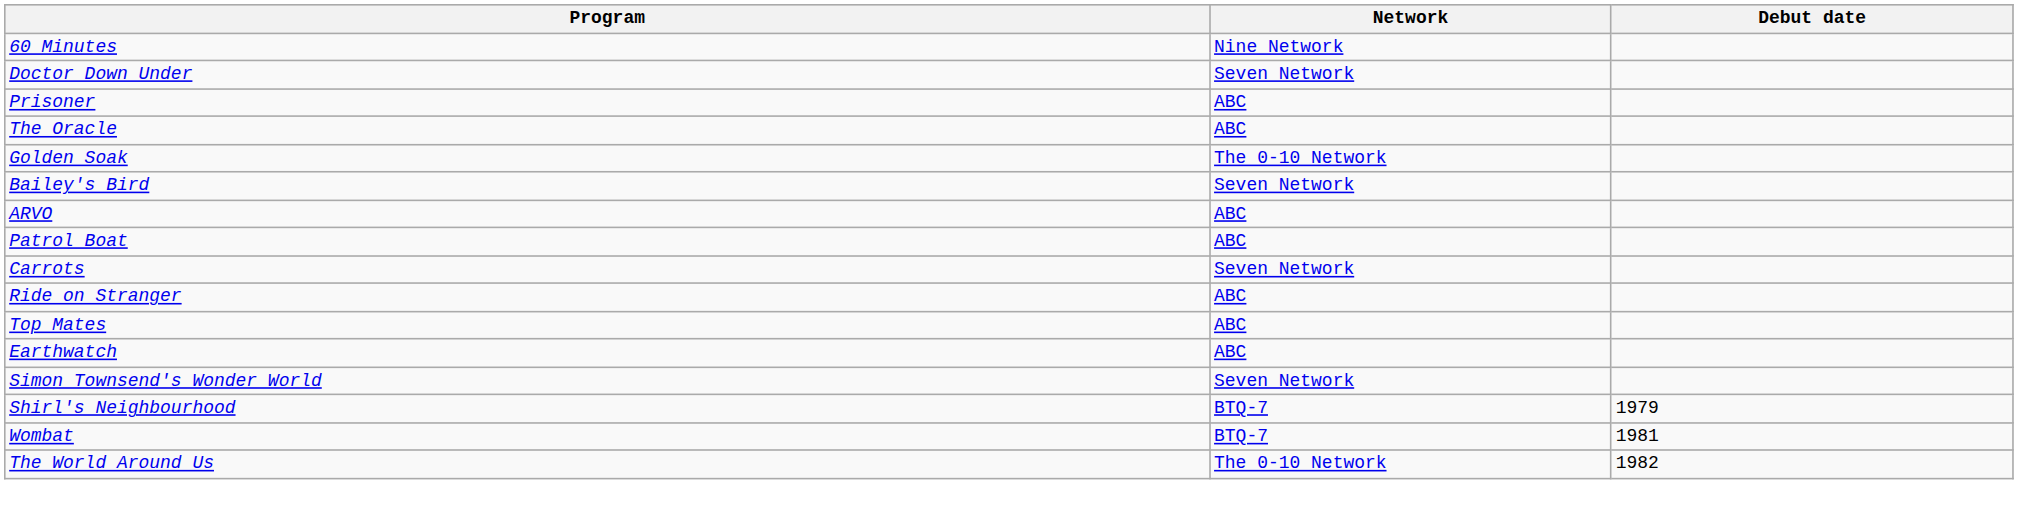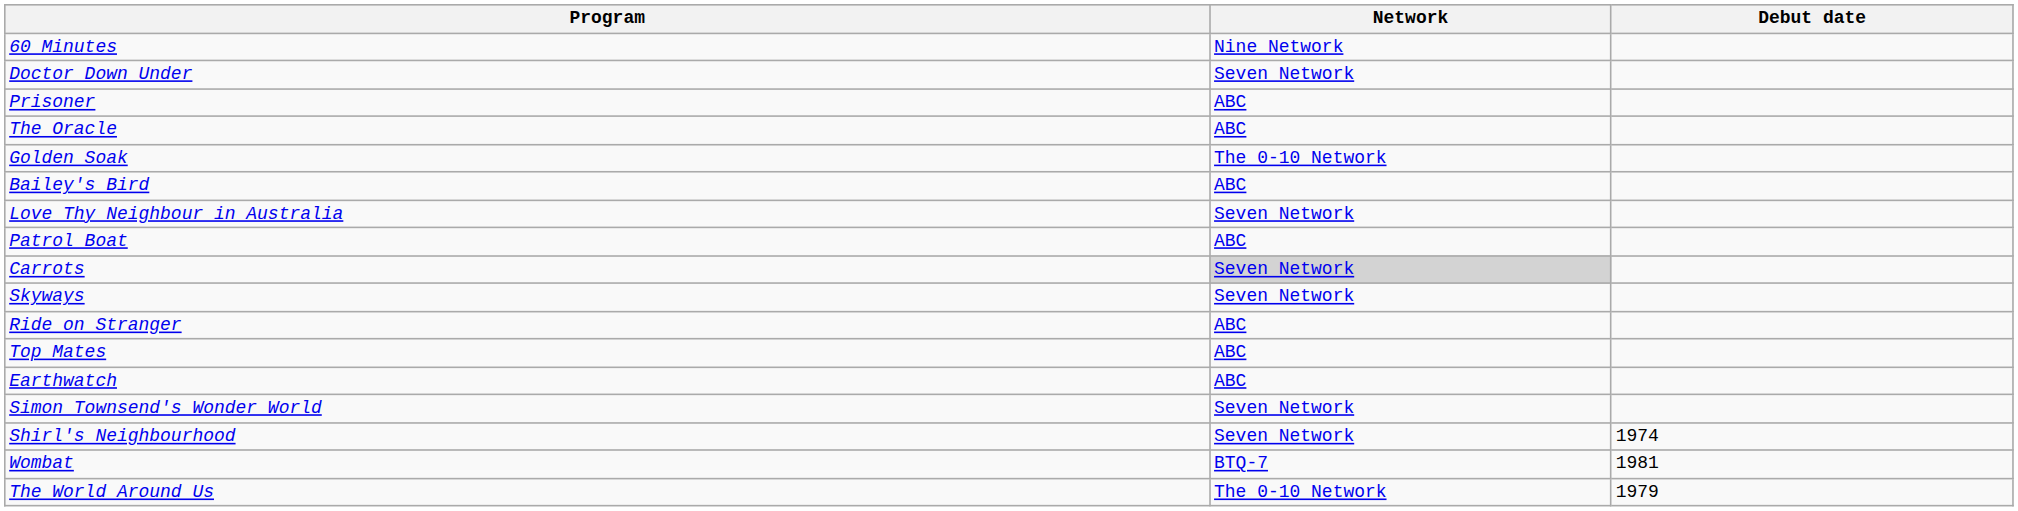Bailey's Bird | Network: Seven Network -> ABC
- row: ARVO | ABC
+ row: Love Thy Neighbour in Australia | Seven Network
Carrots | Network: no background -> lightgrey background
+ row: Skyways | Seven Network
Shirl's Neighbourhood | Network: BTQ-7 -> Seven Network
Shirl's Neighbourhood | Debut date: 1979 -> 1974
The World Around Us | Debut date: 1982 -> 1979
